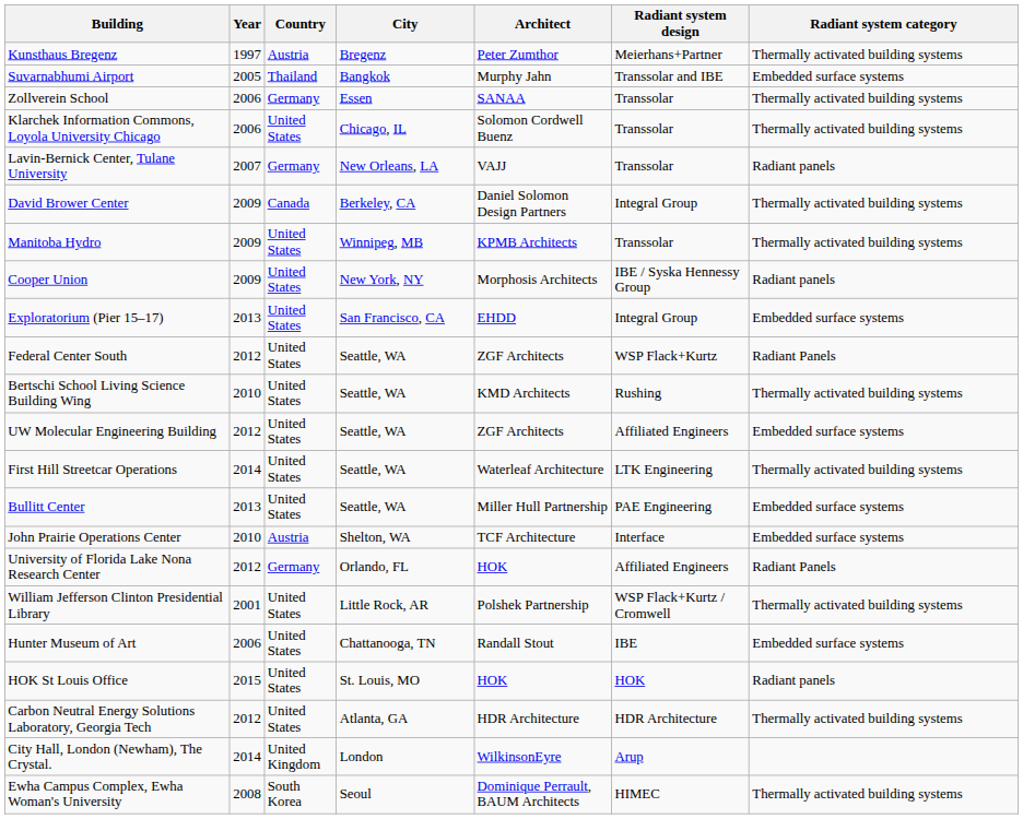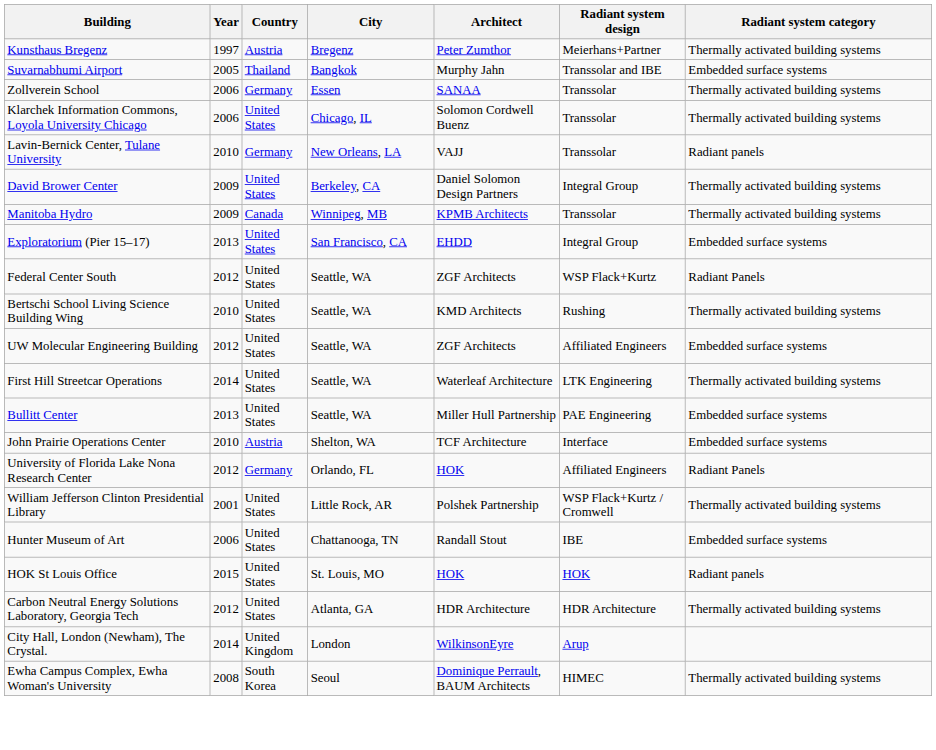Lavin-Bernick Center, Tulane University | Year: 2007 -> 2010
David Brower Center | Country: Canada -> United States
Manitoba Hydro | Country: United States -> Canada
- row: Cooper Union | 2009 | United States | New York, NY | Morphosis Architects | IBE / Syska Hennessy Group | Radiant panels
